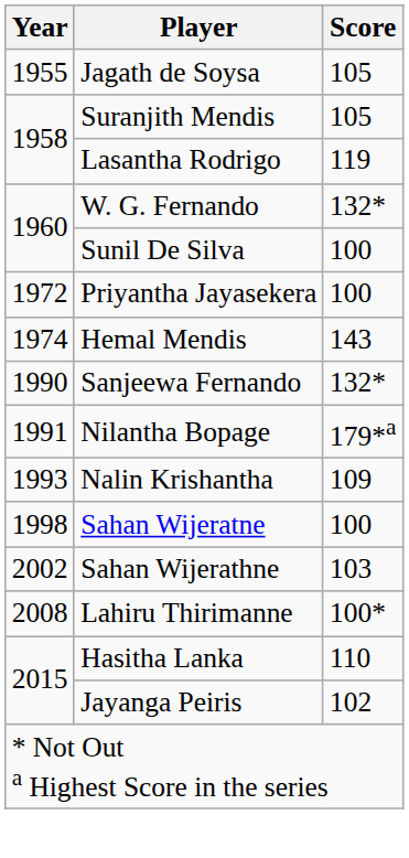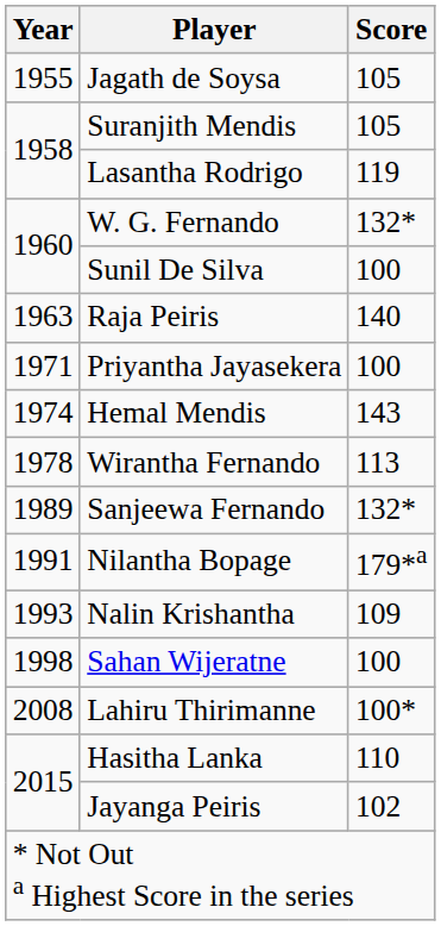+ row: 1963 | Raja Peiris | 140
Priyantha Jayasekera | Year: 1972 -> 1971
+ row: 1978 | Wirantha Fernando | 113
Sanjeewa Fernando | Year: 1990 -> 1989
- row: 2002 | Sahan Wijerathne | 103
